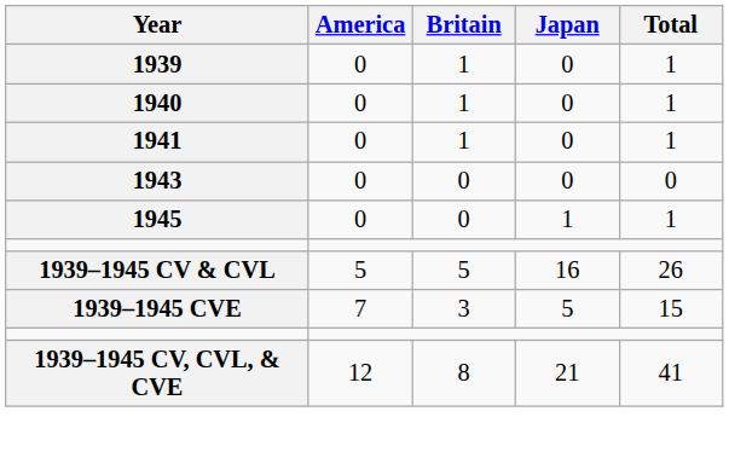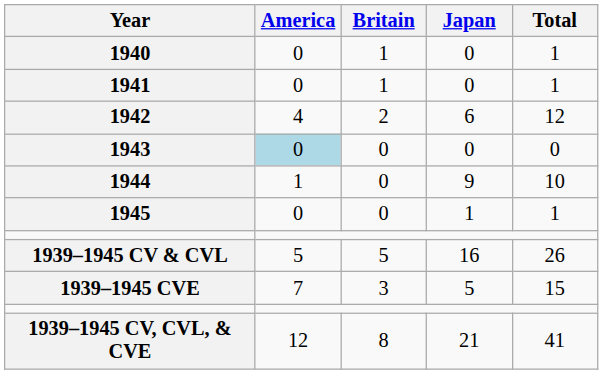- row: 1939 | 0 | 1 | 0 | 1
+ row: 1942 | 4 | 2 | 6 | 12
1943 | America: no background -> lightblue background
+ row: 1944 | 1 | 0 | 9 | 10
